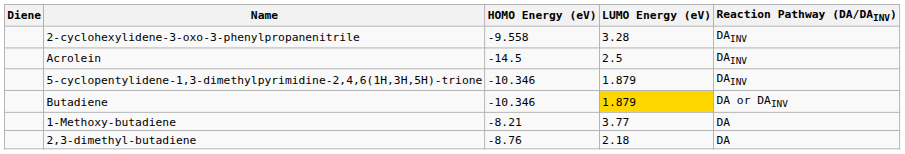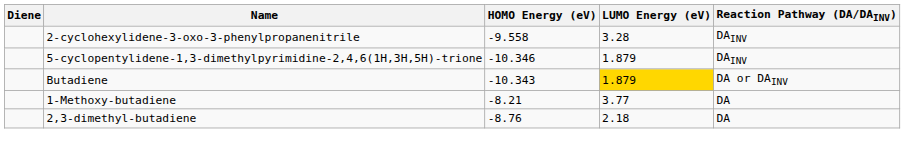- row: Acrolein | -14.5 | 2.5 | DAINV
Butadiene | HOMO Energy (eV): -10.346 -> -10.343
